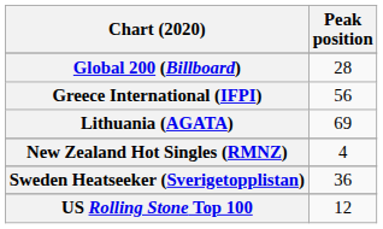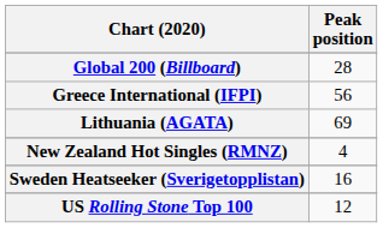Sweden Heatseeker (Sverigetopplistan) | Peak position: 36 -> 16
